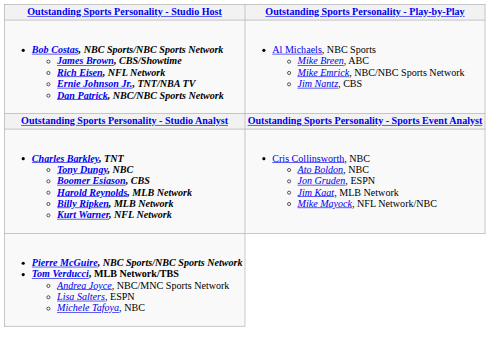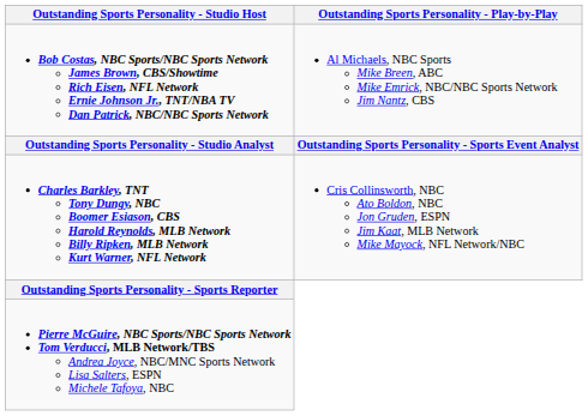+ row: Outstanding Sports Personality - Sports Reporter
